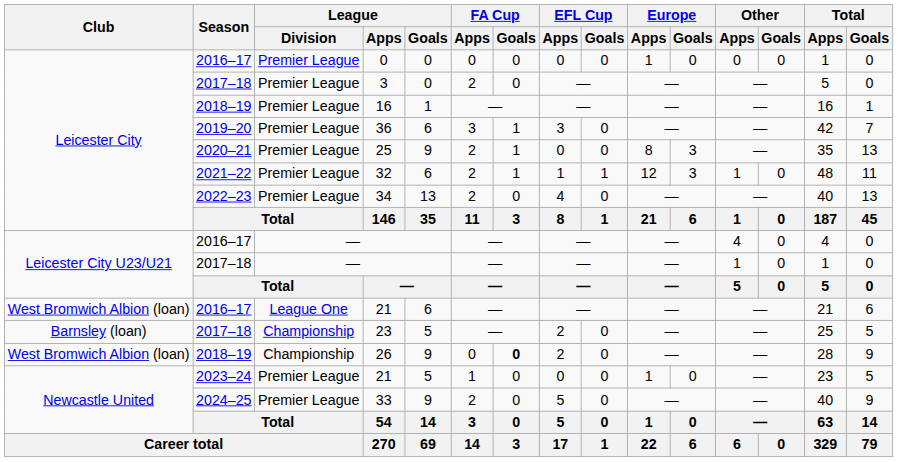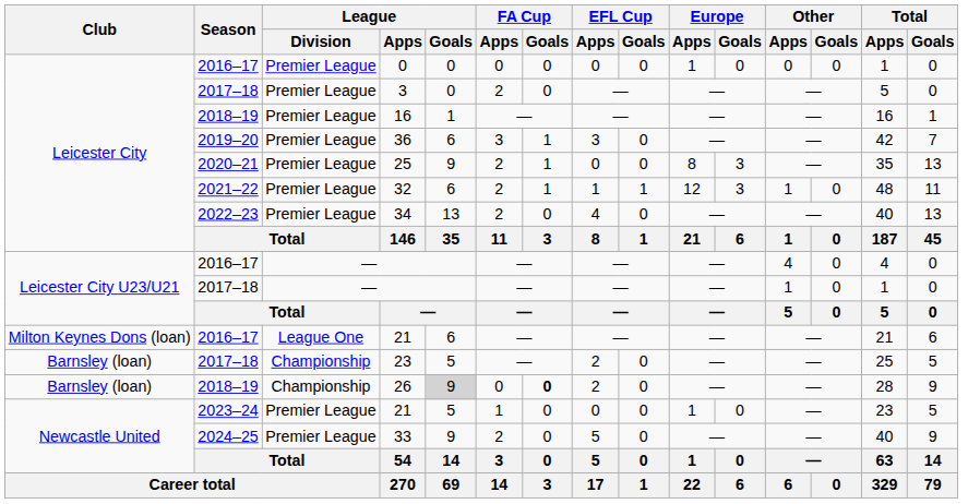2016–17 / 21 | Club: West Bromwich Albion (loan) -> Milton Keynes Dons (loan)
26 | Club: West Bromwich Albion (loan) -> Barnsley (loan)
26 | League / Goals: no background -> lightgrey background
